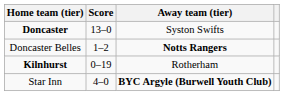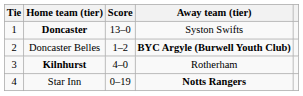+ column: Tie | 1 | 2 | 3 | 4
Doncaster Belles | Away team (tier): Notts Rangers -> BYC Argyle (Burwell Youth Club)
Kilnhurst | Score: 0–19 -> 4–0
Star Inn | Score: 4–0 -> 0–19
Star Inn | Away team (tier): BYC Argyle (Burwell Youth Club) -> Notts Rangers
